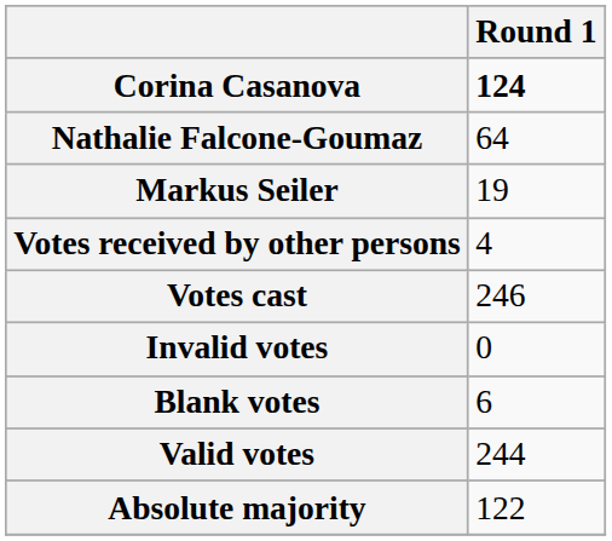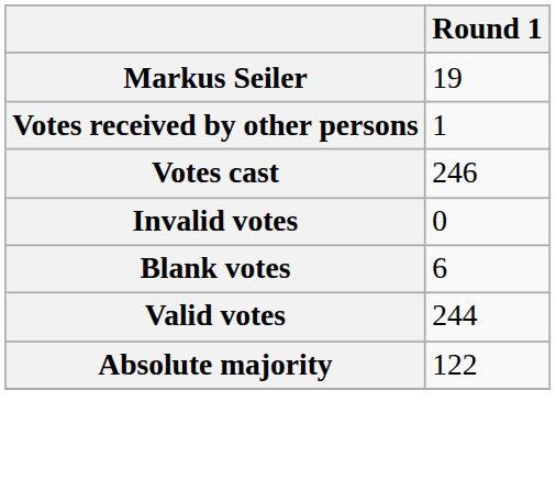- row: Corina Casanova | 124
- row: Nathalie Falcone-Goumaz | 64
Votes received by other persons | Round 1: 4 -> 1
